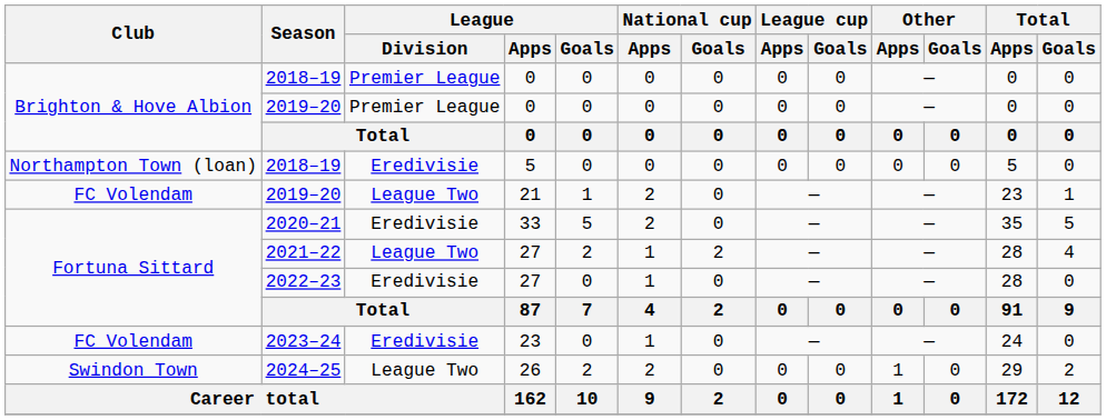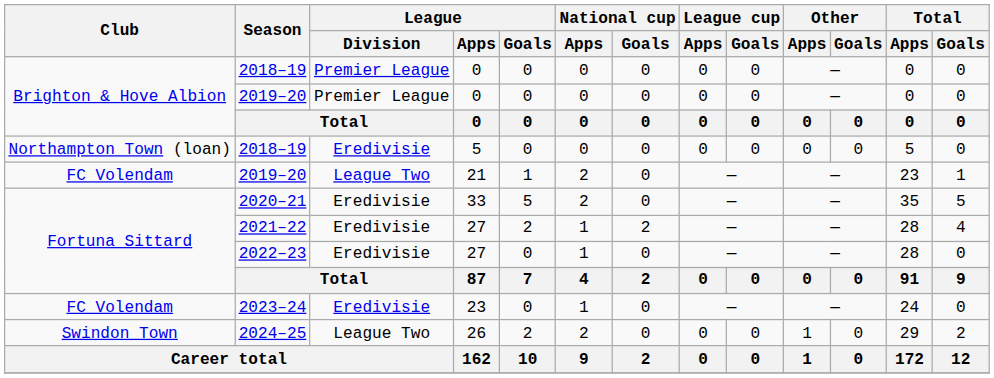2021–22 | League / Division: League Two -> Eredivisie
